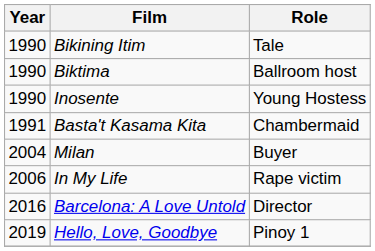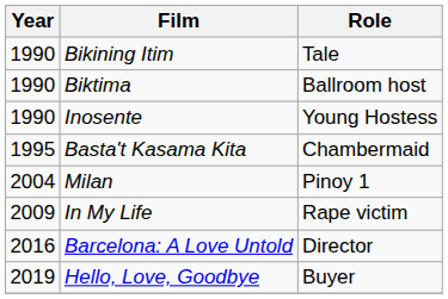Basta't Kasama Kita | Year: 1991 -> 1995
Milan | Role: Buyer -> Pinoy 1
In My Life | Year: 2006 -> 2009
Hello, Love, Goodbye | Role: Pinoy 1 -> Buyer
